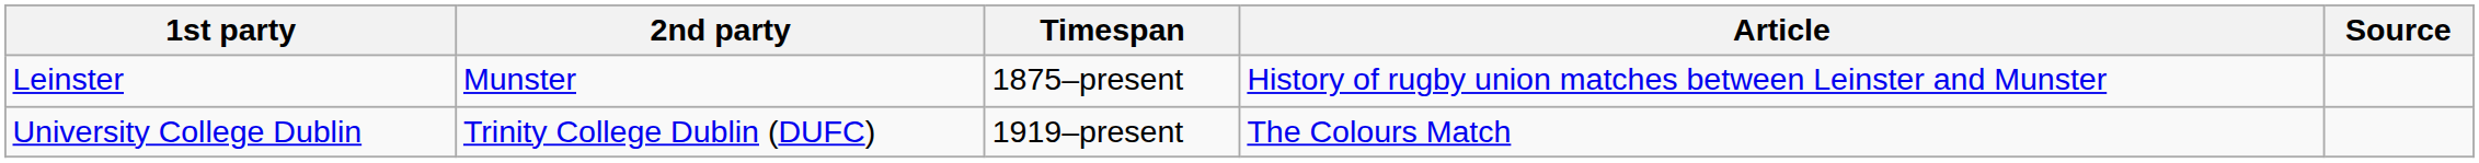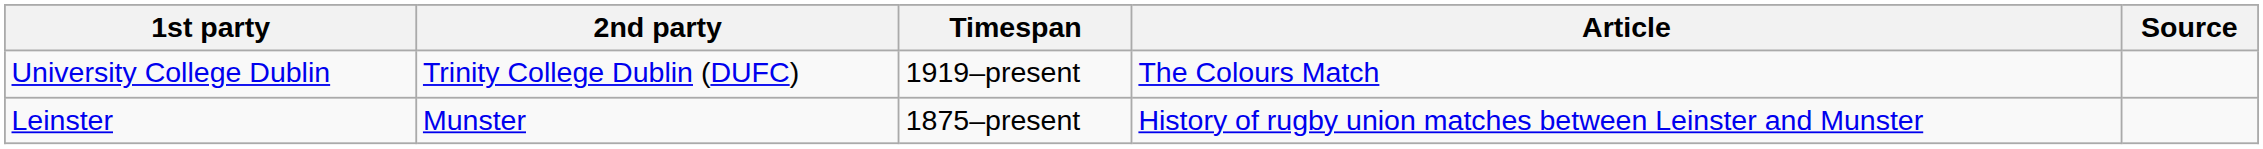rows swapped: Leinster <-> University College Dublin
